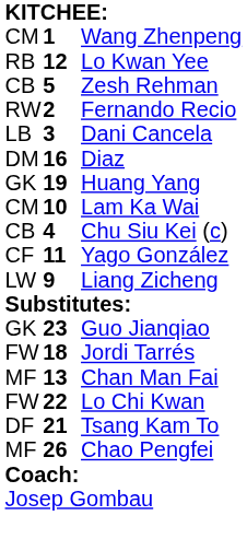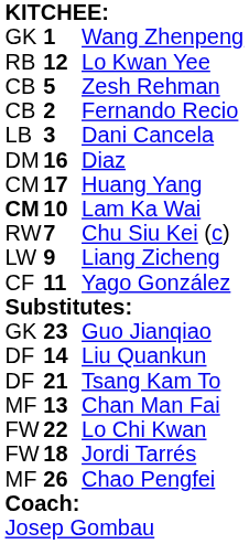Wang Zhenpeng | column 1: CM -> GK
Fernando Recio | column 1: RW -> CB
Huang Yang | column 1: GK -> CM
Huang Yang | column 2: 19 -> 17
Lam Ka Wai | column 1: normal -> bold
Chu Siu Kei (c) | column 1: CB -> RW
Chu Siu Kei (c) | column 2: 4 -> 7
rows swapped: Yago González <-> Liang Zicheng
+ row: DF | 14 | Liu Quankun
rows swapped: Tsang Kam To <-> Jordi Tarrés
